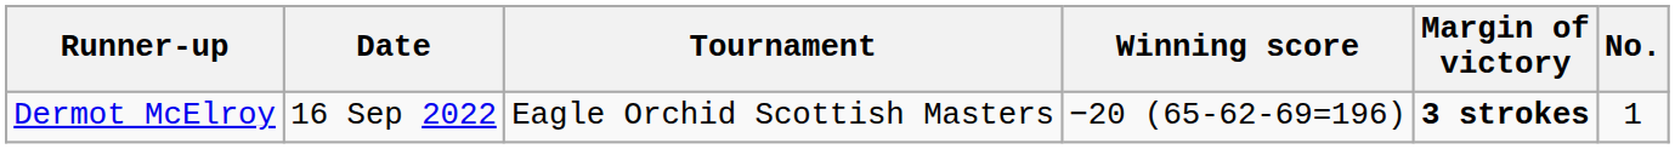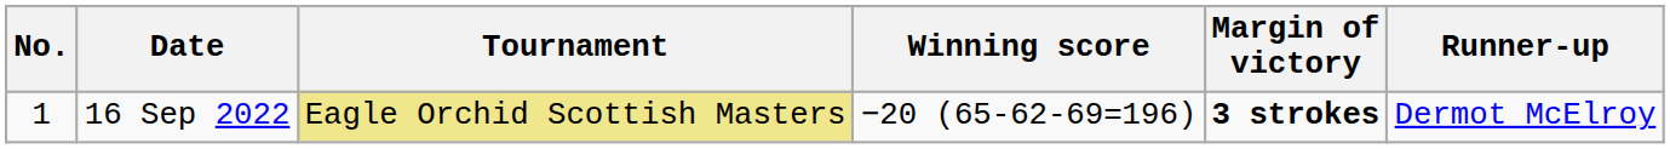columns swapped: No. <-> Runner-up
16 Sep 2022 | Tournament: no background -> khaki background
